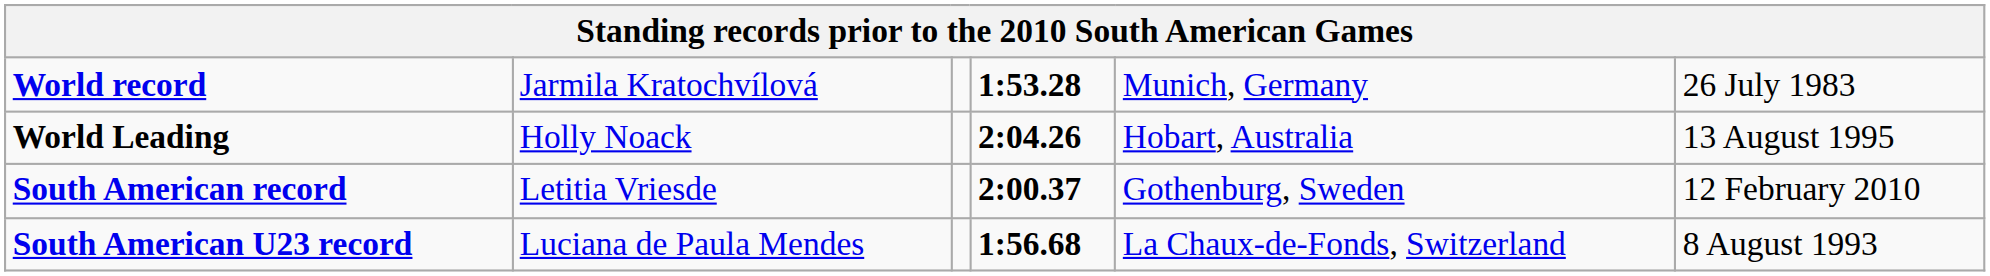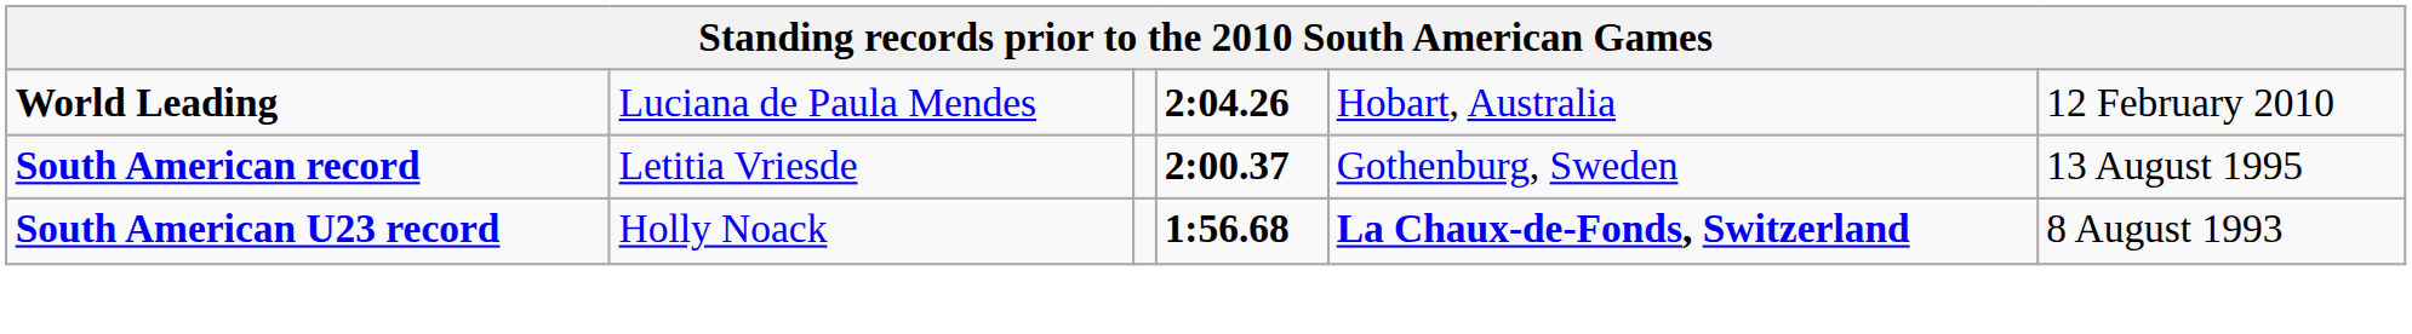- row: World record | Jarmila Kratochvílová | 1:53.28 | Munich, Germany | 26 July 1983
World Leading | column 2: Holly Noack -> Luciana de Paula Mendes
World Leading | column 6: 13 August 1995 -> 12 February 2010
South American record | column 6: 12 February 2010 -> 13 August 1995
South American U23 record | column 2: Luciana de Paula Mendes -> Holly Noack
South American U23 record | column 5: normal -> bold
